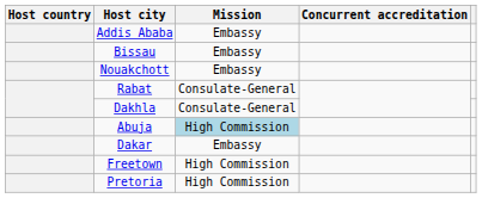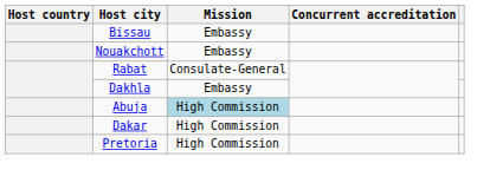- row: Addis Ababa | Embassy
Dakhla | Mission: Consulate-General -> Embassy
Dakar | Mission: Embassy -> High Commission
- row: Freetown | High Commission
